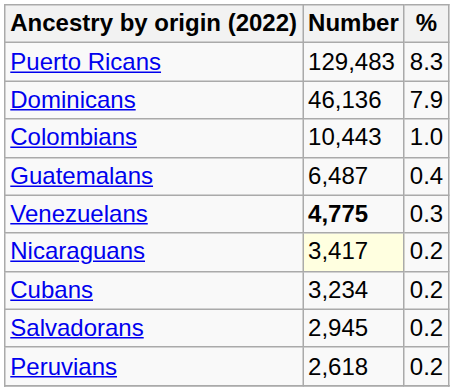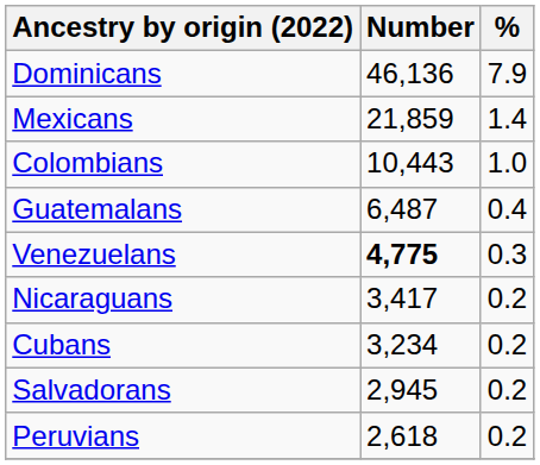- row: Puerto Ricans | 129,483 | 8.3
+ row: Mexicans | 21,859 | 1.4
Nicaraguans | Number: lightyellow background -> no background
